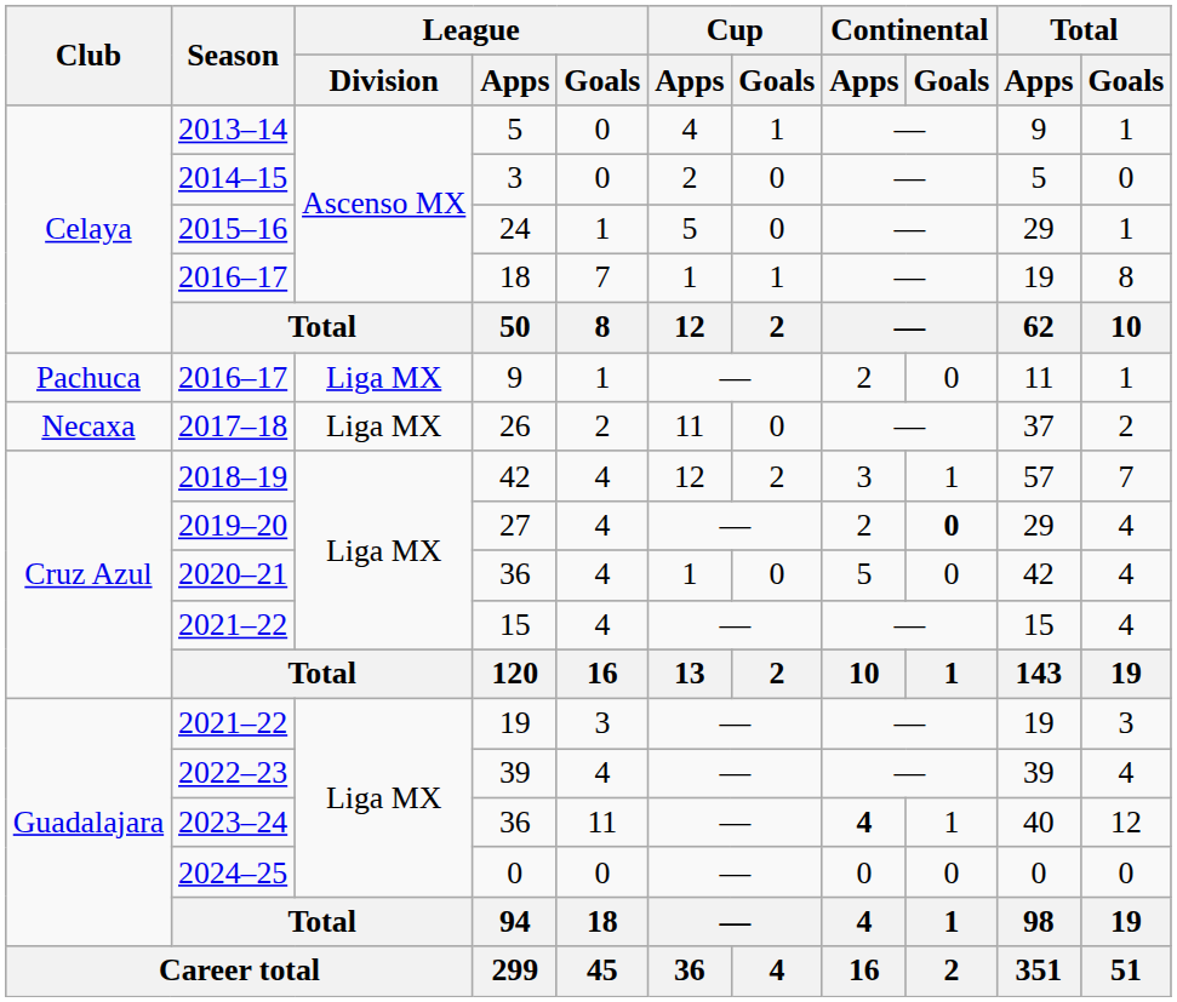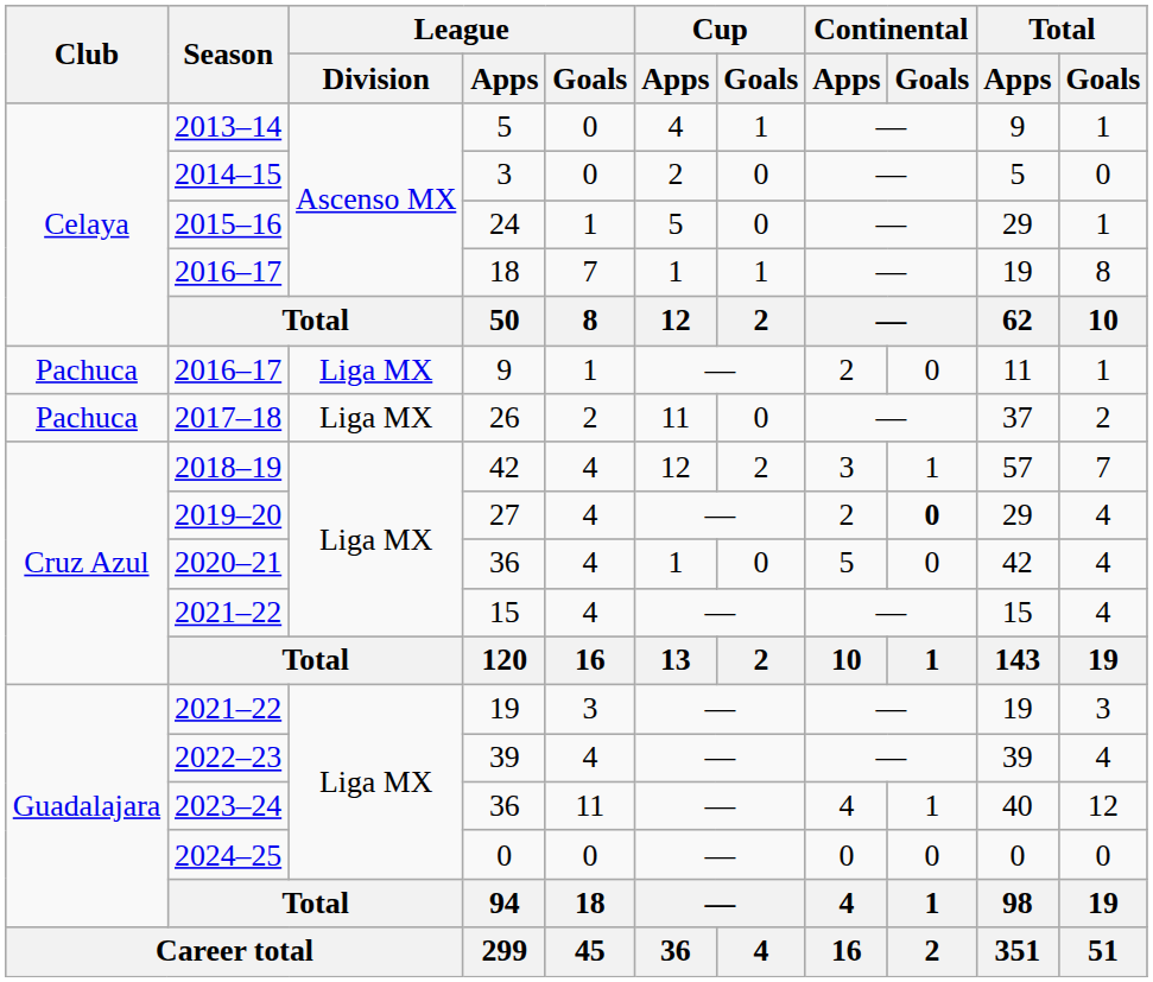26 | Club: Necaxa -> Pachuca
2023–24 / 36 | Continental / Apps: bold -> normal
